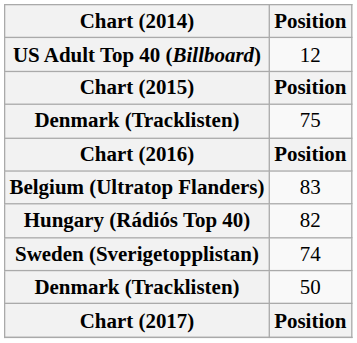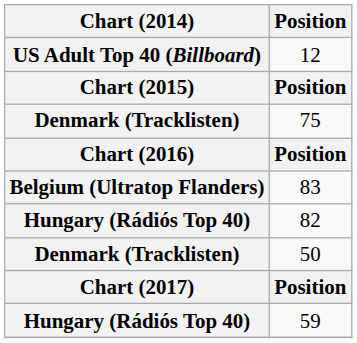- row: Sweden (Sverigetopplistan) | 74
+ row: Hungary (Rádiós Top 40) | 59
